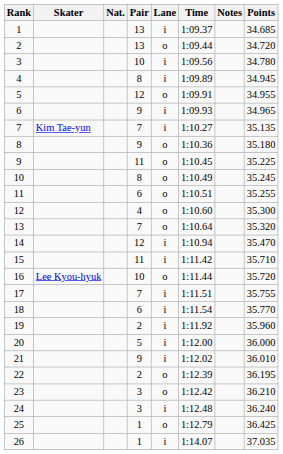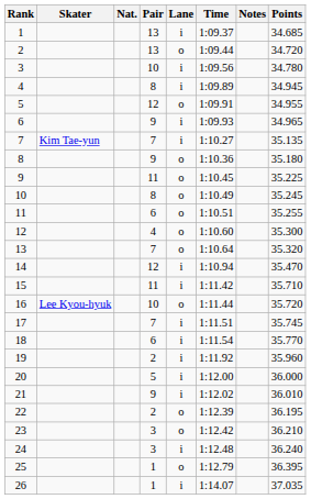17 | Points: 35.755 -> 35.745
25 | Points: 36.425 -> 36.395
